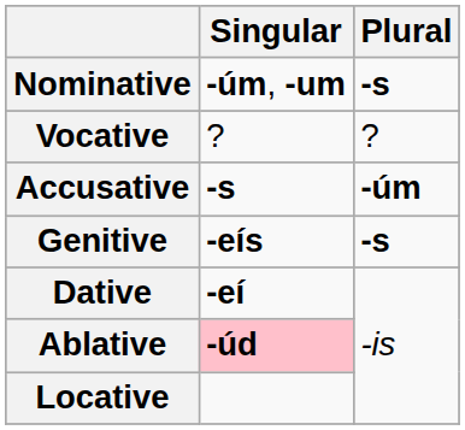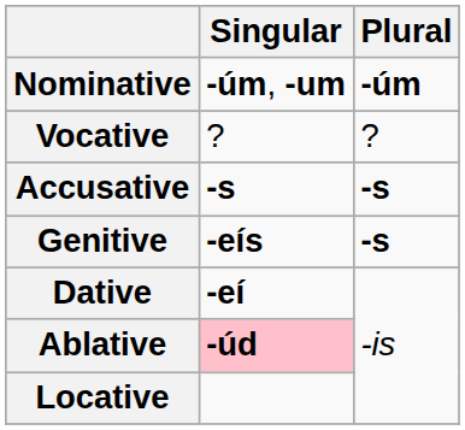Nominative | Plural: -s -> -úm
Accusative | Plural: -úm -> -s
